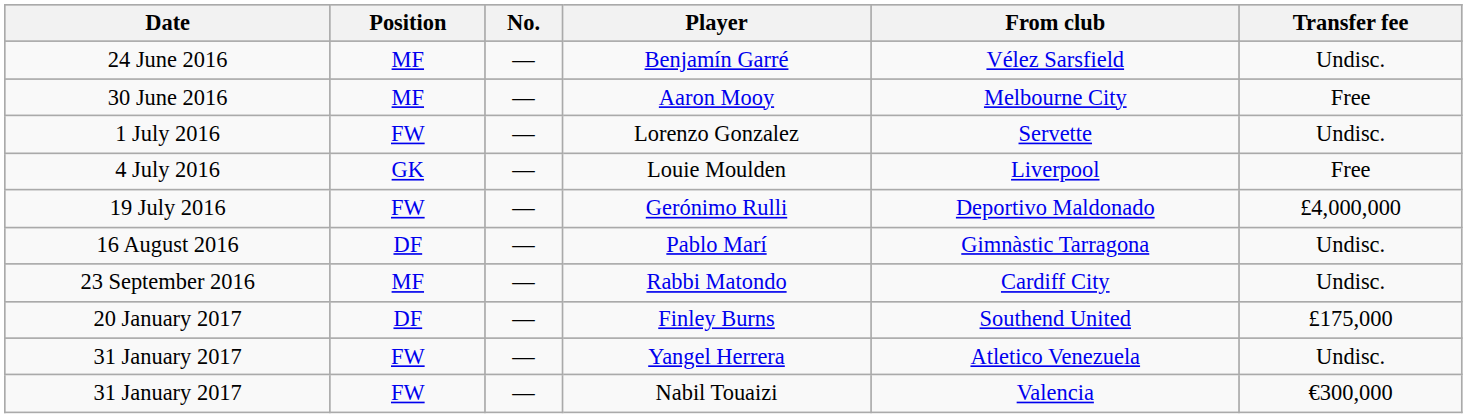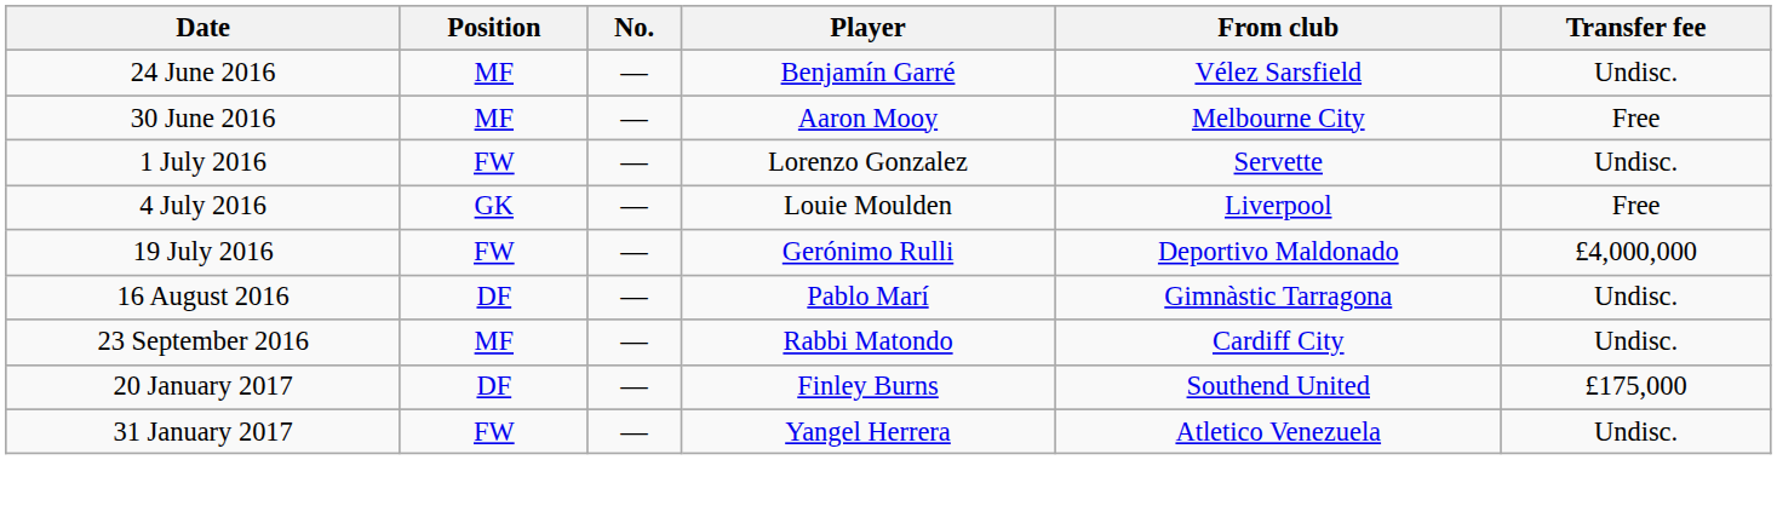- row: 31 January 2017 | FW | — | Nabil Touaizi | Valencia | €300,000
